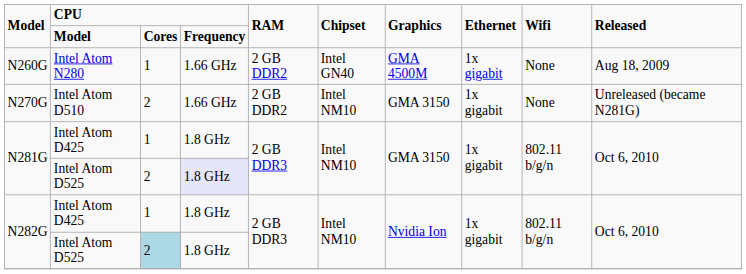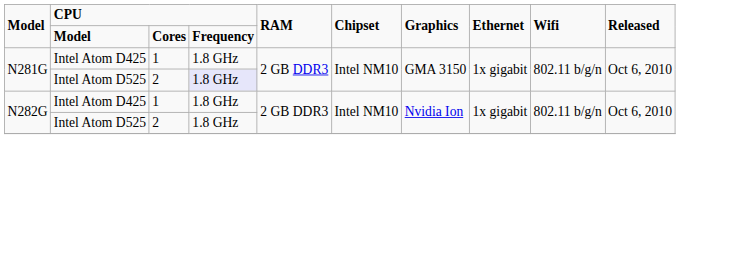- row: N260G | Intel Atom N280 | 1 | 1.66 GHz | 2 GB DDR2 | Intel GN40 | GMA 4500M | 1x gigabit | None | Aug 18, 2009
- row: N270G | Intel Atom D510 | 2 | 1.66 GHz | 2 GB DDR2 | Intel NM10 | GMA 3150 | 1x gigabit | None | Unreleased (became N281G)
N282G / Intel Atom D525 | column 3: lightblue background -> no background
